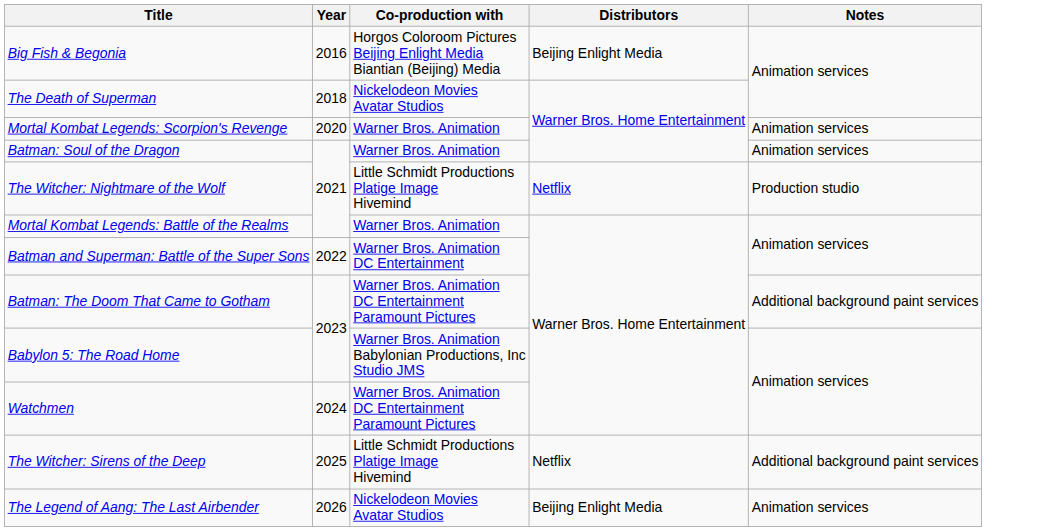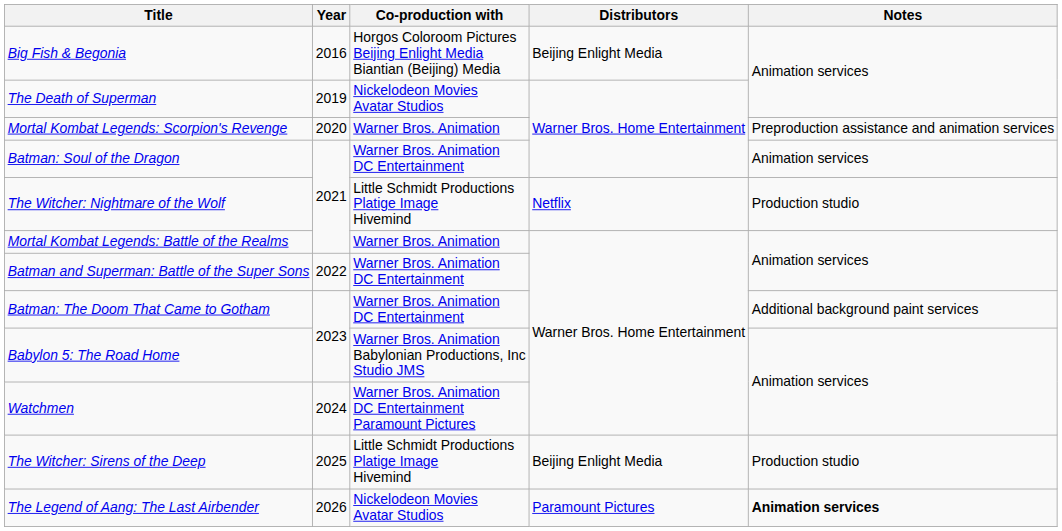The Death of Superman | Year: 2018 -> 2019
Mortal Kombat Legends: Scorpion's Revenge | Notes: Animation services -> Preproduction assistance and animation services
Batman: Soul of the Dragon | Co-production with: Warner Bros. Animation -> Warner Bros. Animation DC Entertainment
Batman: The Doom That Came to Gotham | Co-production with: Warner Bros. Animation DC Entertainment Paramount Pictures -> Warner Bros. Animation DC Entertainment
The Witcher: Sirens of the Deep | Distributors: Netflix -> Beijing Enlight Media
The Witcher: Sirens of the Deep | Notes: Additional background paint services -> Production studio
The Legend of Aang: The Last Airbender | Distributors: Beijing Enlight Media -> Paramount Pictures
The Legend of Aang: The Last Airbender | Notes: normal -> bold
